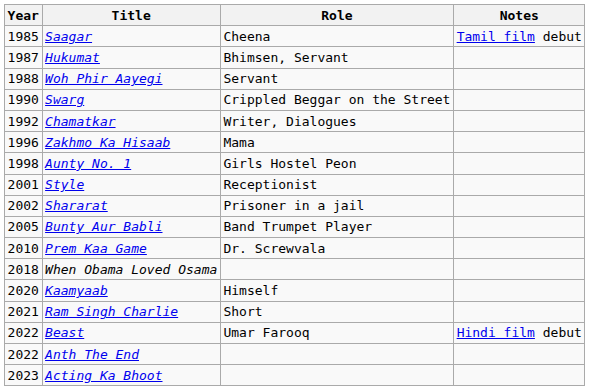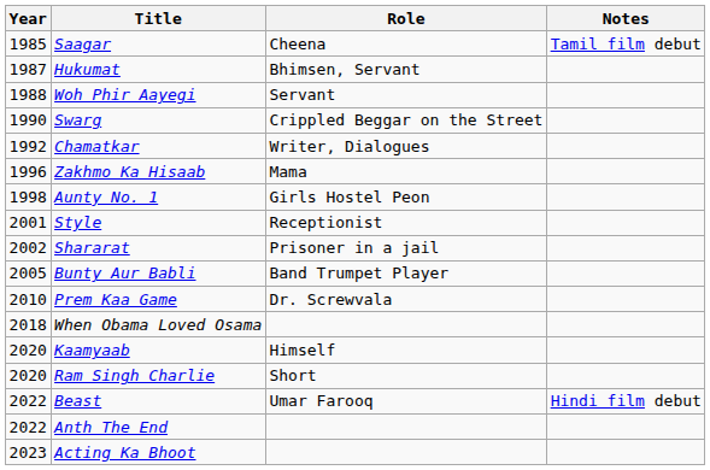Ram Singh Charlie | Year: 2021 -> 2020
